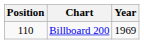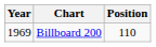columns swapped: Year <-> Position
